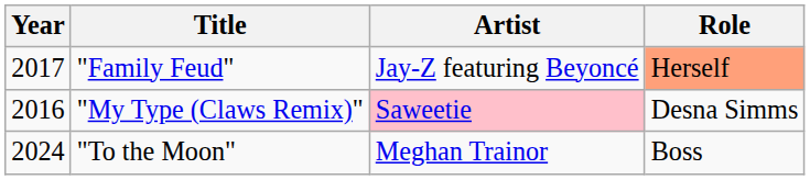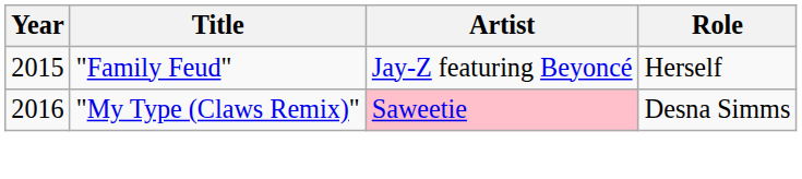"Family Feud" | Year: 2017 -> 2015
"Family Feud" | Role: lightsalmon background -> no background
- row: 2024 | "To the Moon" | Meghan Trainor | Boss
